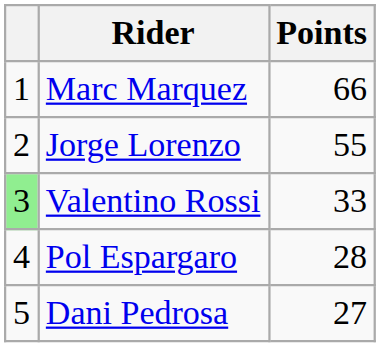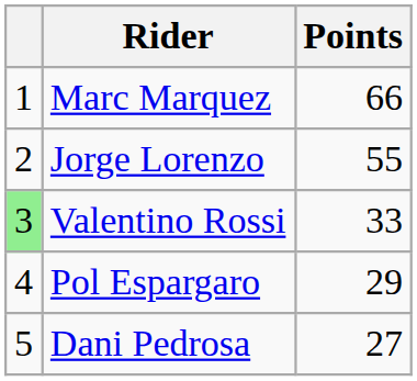Pol Espargaro | Points: 28 -> 29
